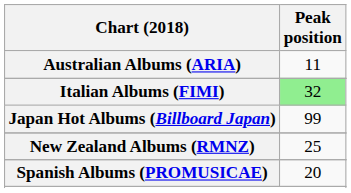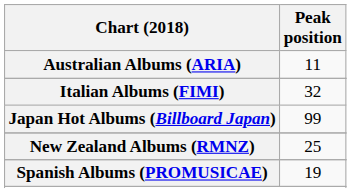Italian Albums (FIMI) | Peak position: lightgreen background -> no background
Spanish Albums (PROMUSICAE) | Peak position: 20 -> 19
